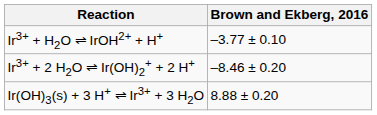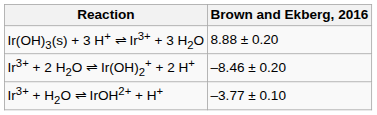rows swapped: Ir3+ + H2O ⇌ IrOH2+ + H+ <-> Ir(OH)3(s) + 3 H+ ⇌ Ir3+ + 3 H2O
